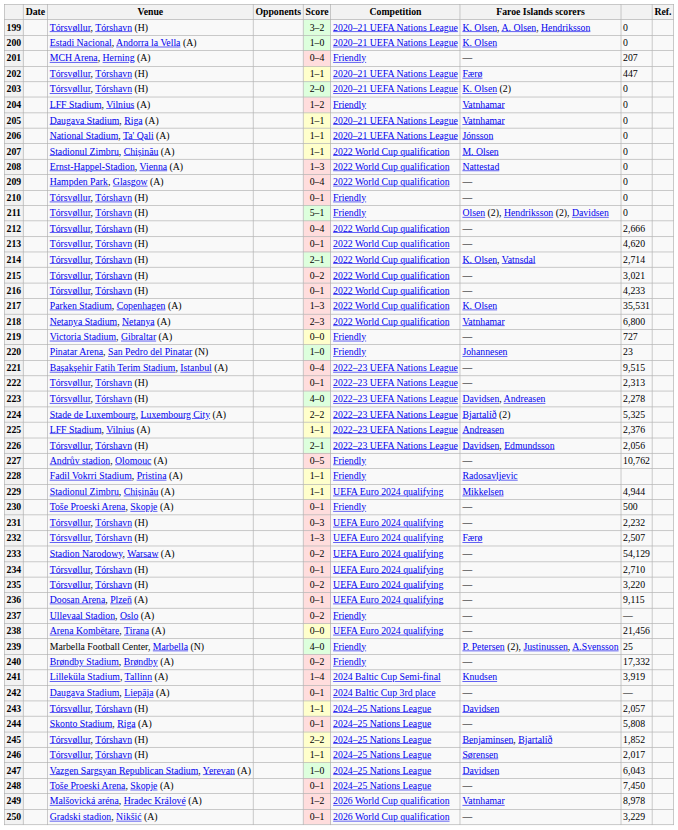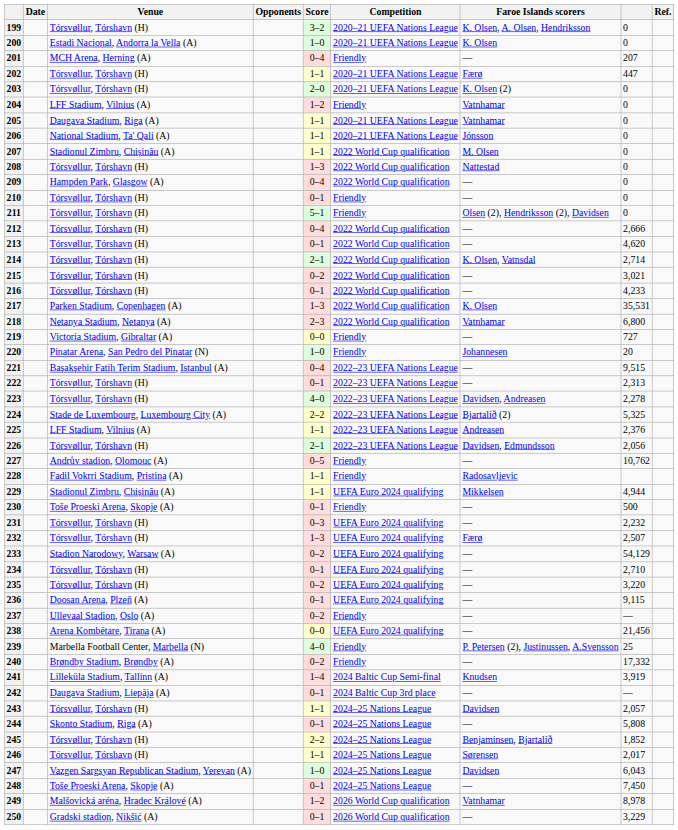208 | Venue: Ernst-Happel-Stadion, Vienna (A) -> Tórsvøllur, Tórshavn (H)
220 | column 8: 23 -> 20
